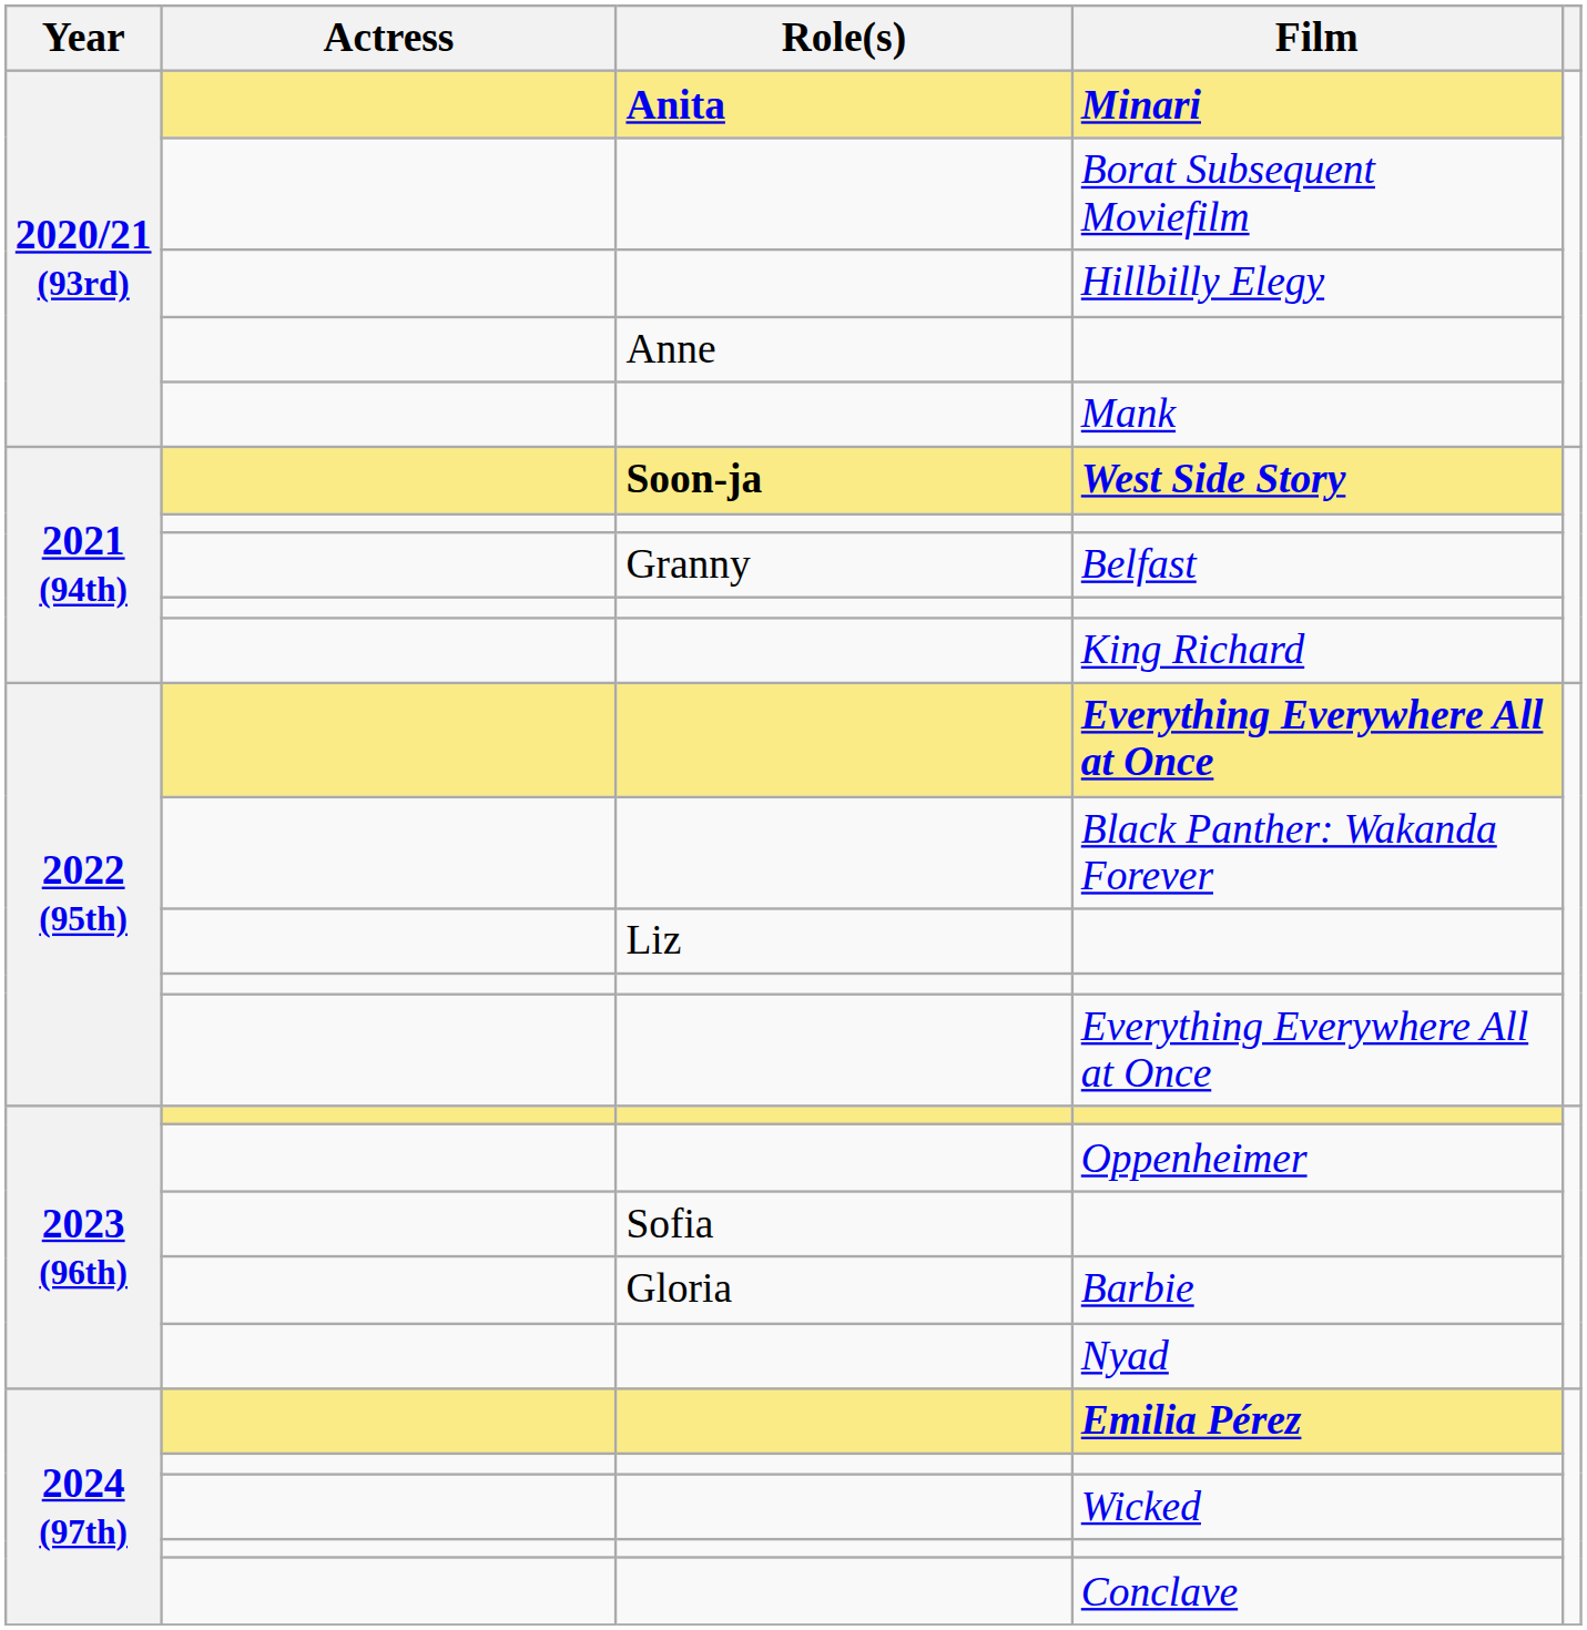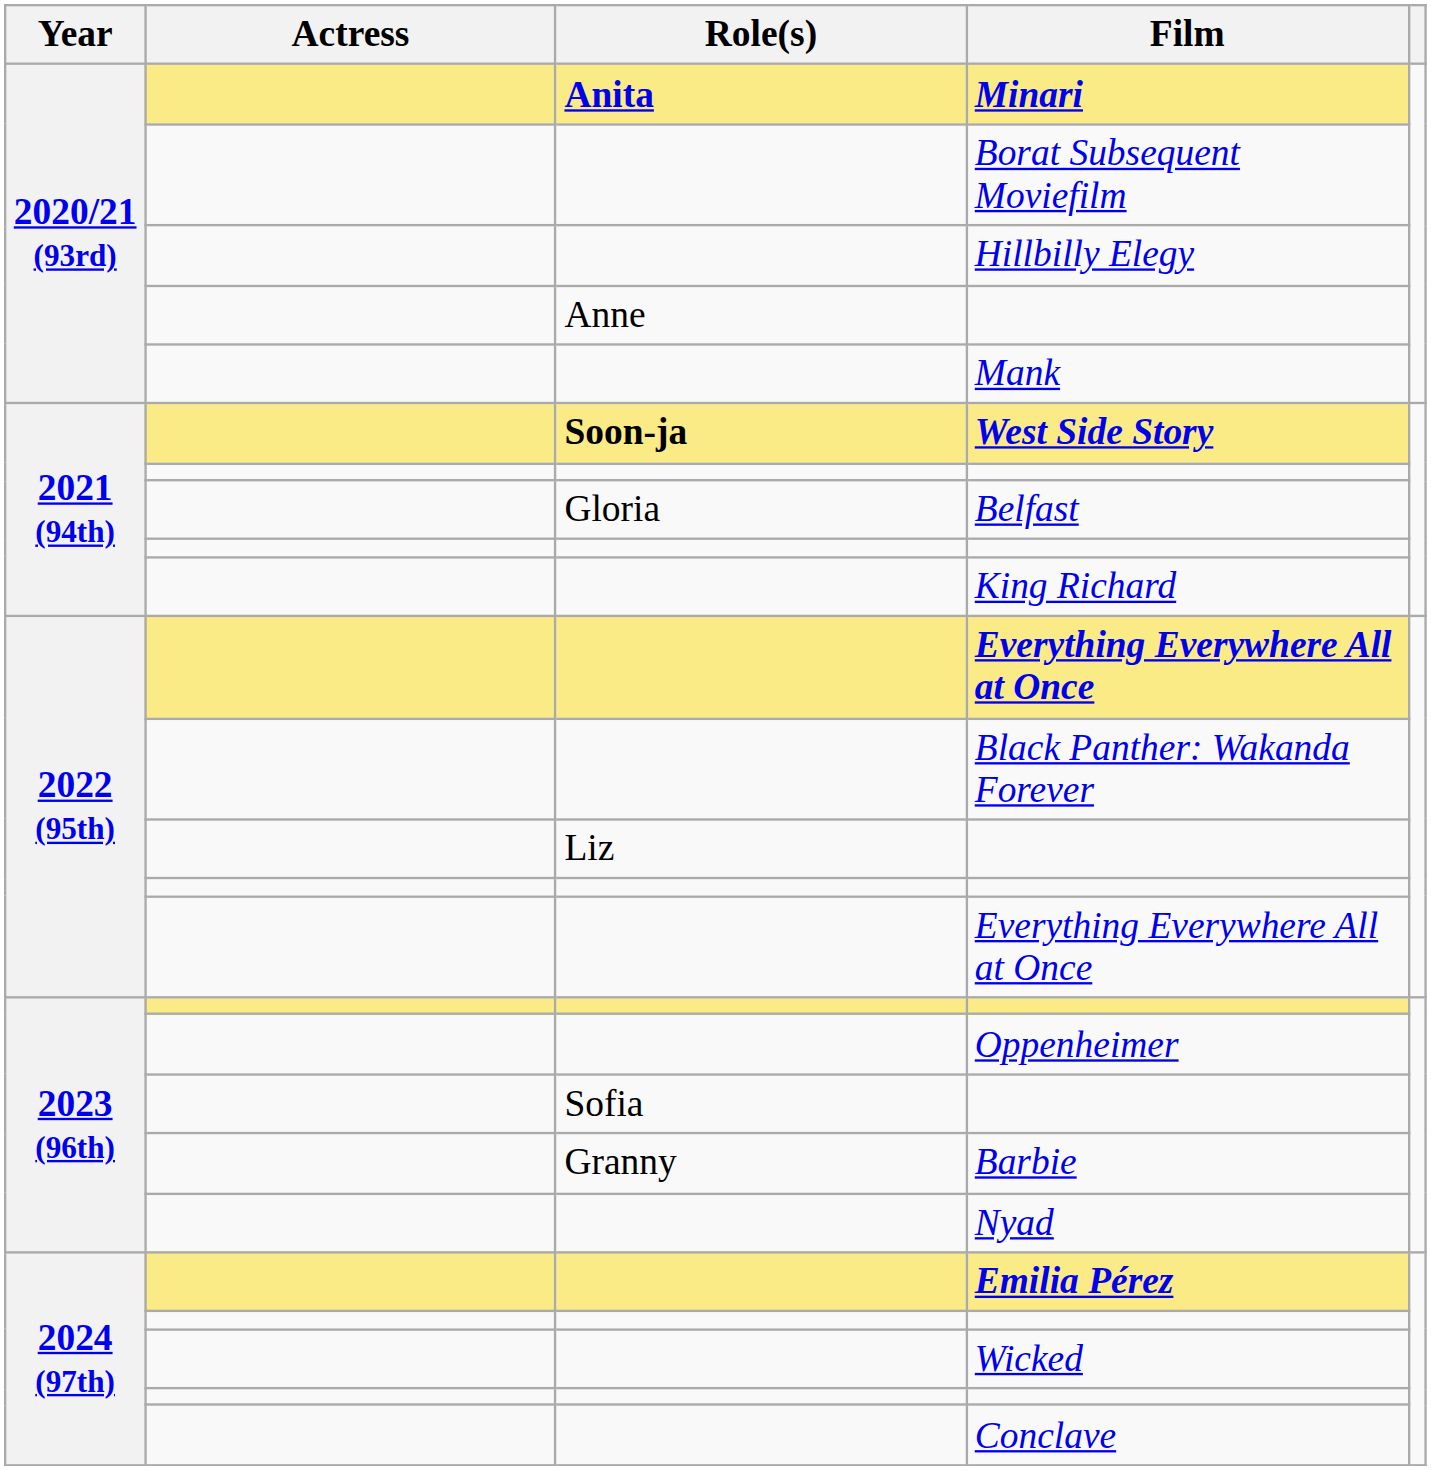Belfast | Role(s): Granny -> Gloria
Barbie | Role(s): Gloria -> Granny
